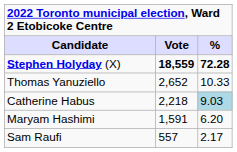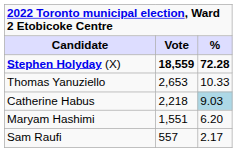Thomas Yanuziello | Vote: 2,652 -> 2,653
Maryam Hashimi | Vote: 1,591 -> 1,551
